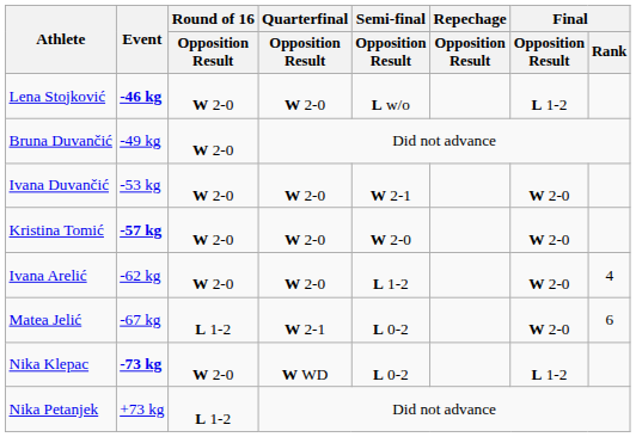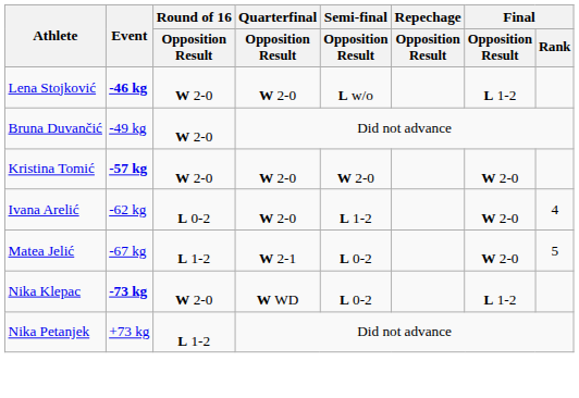- row: Ivana Duvančić | -53 kg | W 2-0 | W 2-0 | W 2-1 | W 2-0
Ivana Arelić | Round of 16 / Opposition Result: W 2-0 -> L 0-2
Matea Jelić | Final / Rank: 6 -> 5
